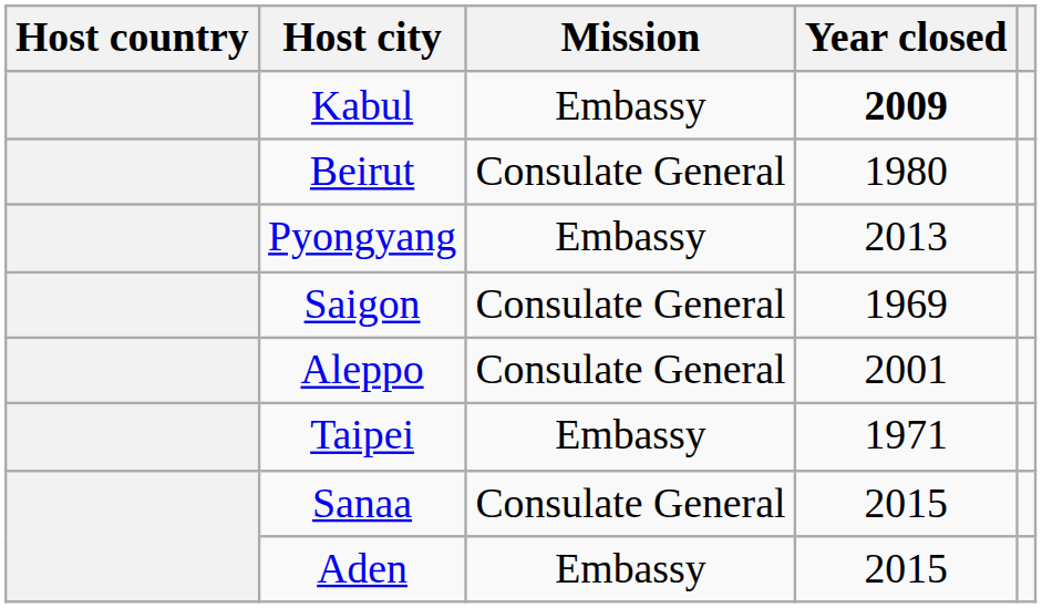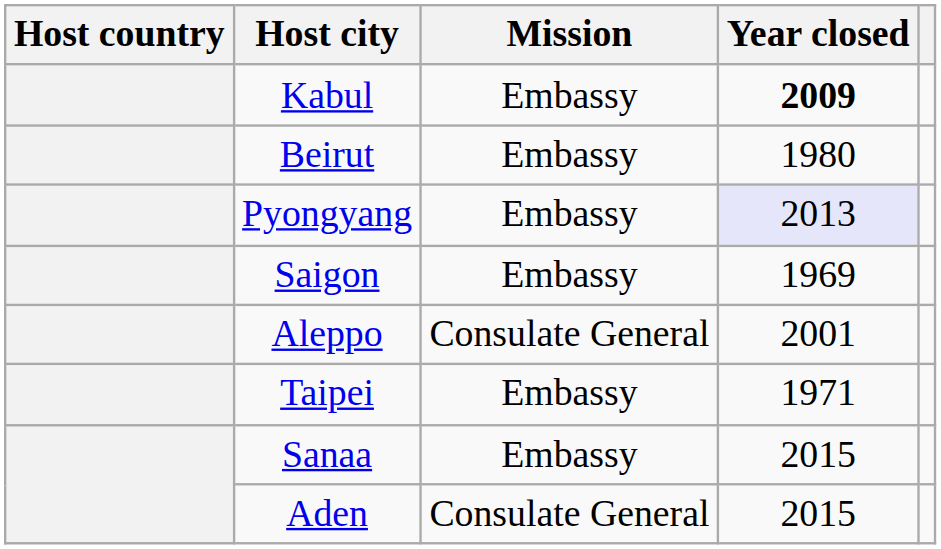Beirut | Mission: Consulate General -> Embassy
Pyongyang | Year closed: no background -> lavender background
Saigon | Mission: Consulate General -> Embassy
Sanaa | Mission: Consulate General -> Embassy
Aden | Mission: Embassy -> Consulate General
